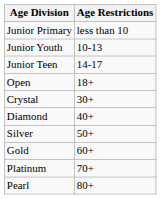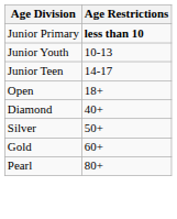Junior Primary | Age Restrictions: normal -> bold
- row: Crystal | 30+
- row: Platinum | 70+
